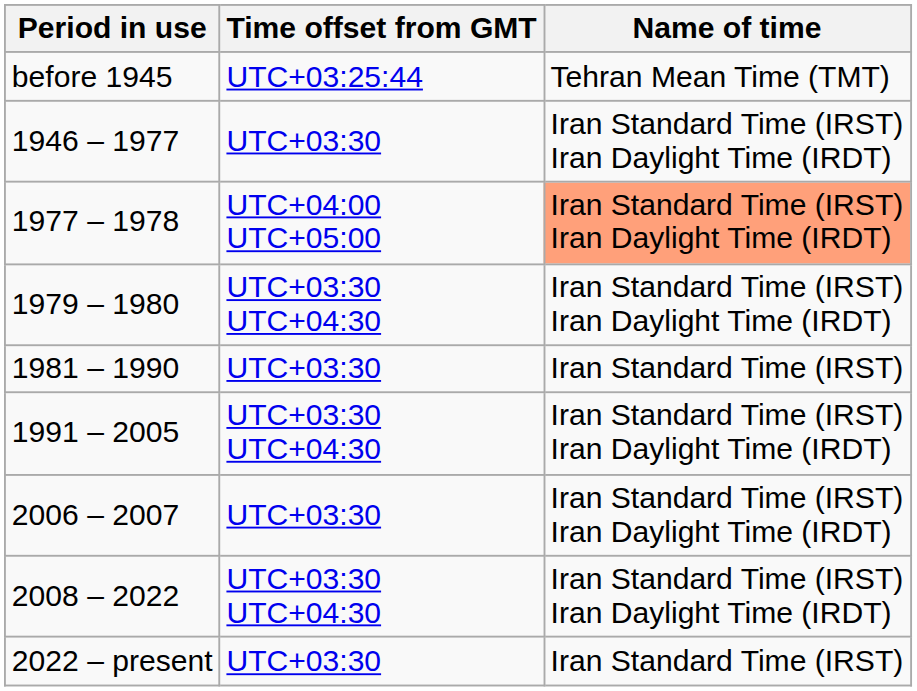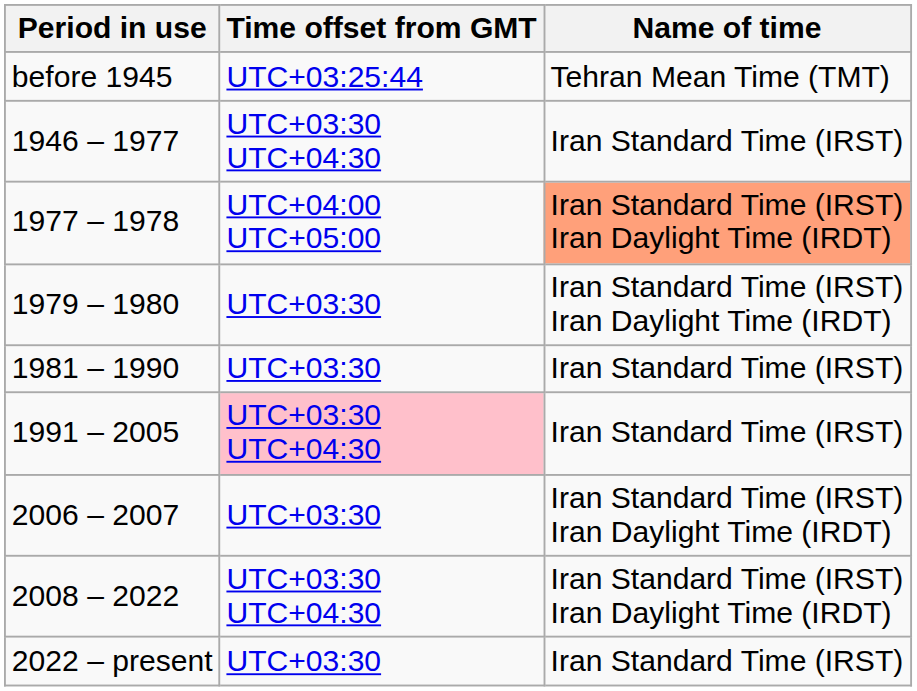1946 – 1977 | Time offset from GMT: UTC+03:30 -> UTC+03:30 UTC+04:30
1946 – 1977 | Name of time: Iran Standard Time (IRST) Iran Daylight Time (IRDT) -> Iran Standard Time (IRST)
1979 – 1980 | Time offset from GMT: UTC+03:30 UTC+04:30 -> UTC+03:30
1991 – 2005 | Time offset from GMT: no background -> pink background
1991 – 2005 | Name of time: Iran Standard Time (IRST) Iran Daylight Time (IRDT) -> Iran Standard Time (IRST)
